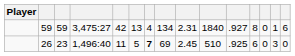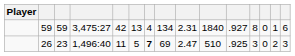26 | column 9: 2.45 -> 2.47
26 | column 12: 6 -> 3
26 | column 14: 3 -> 2
26 | column 15: 0 -> 3
